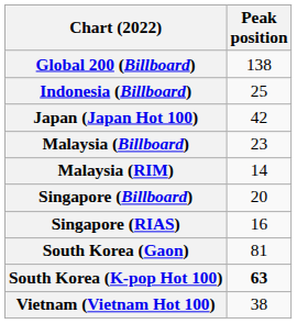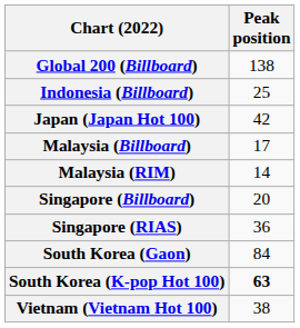Malaysia (Billboard) | Peak position: 23 -> 17
Singapore (RIAS) | Peak position: 16 -> 36
South Korea (Gaon) | Peak position: 81 -> 84
